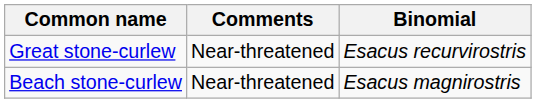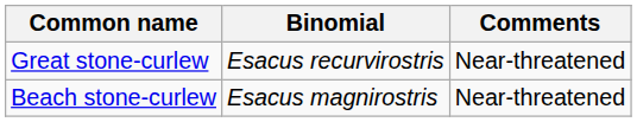columns swapped: Binomial <-> Comments
